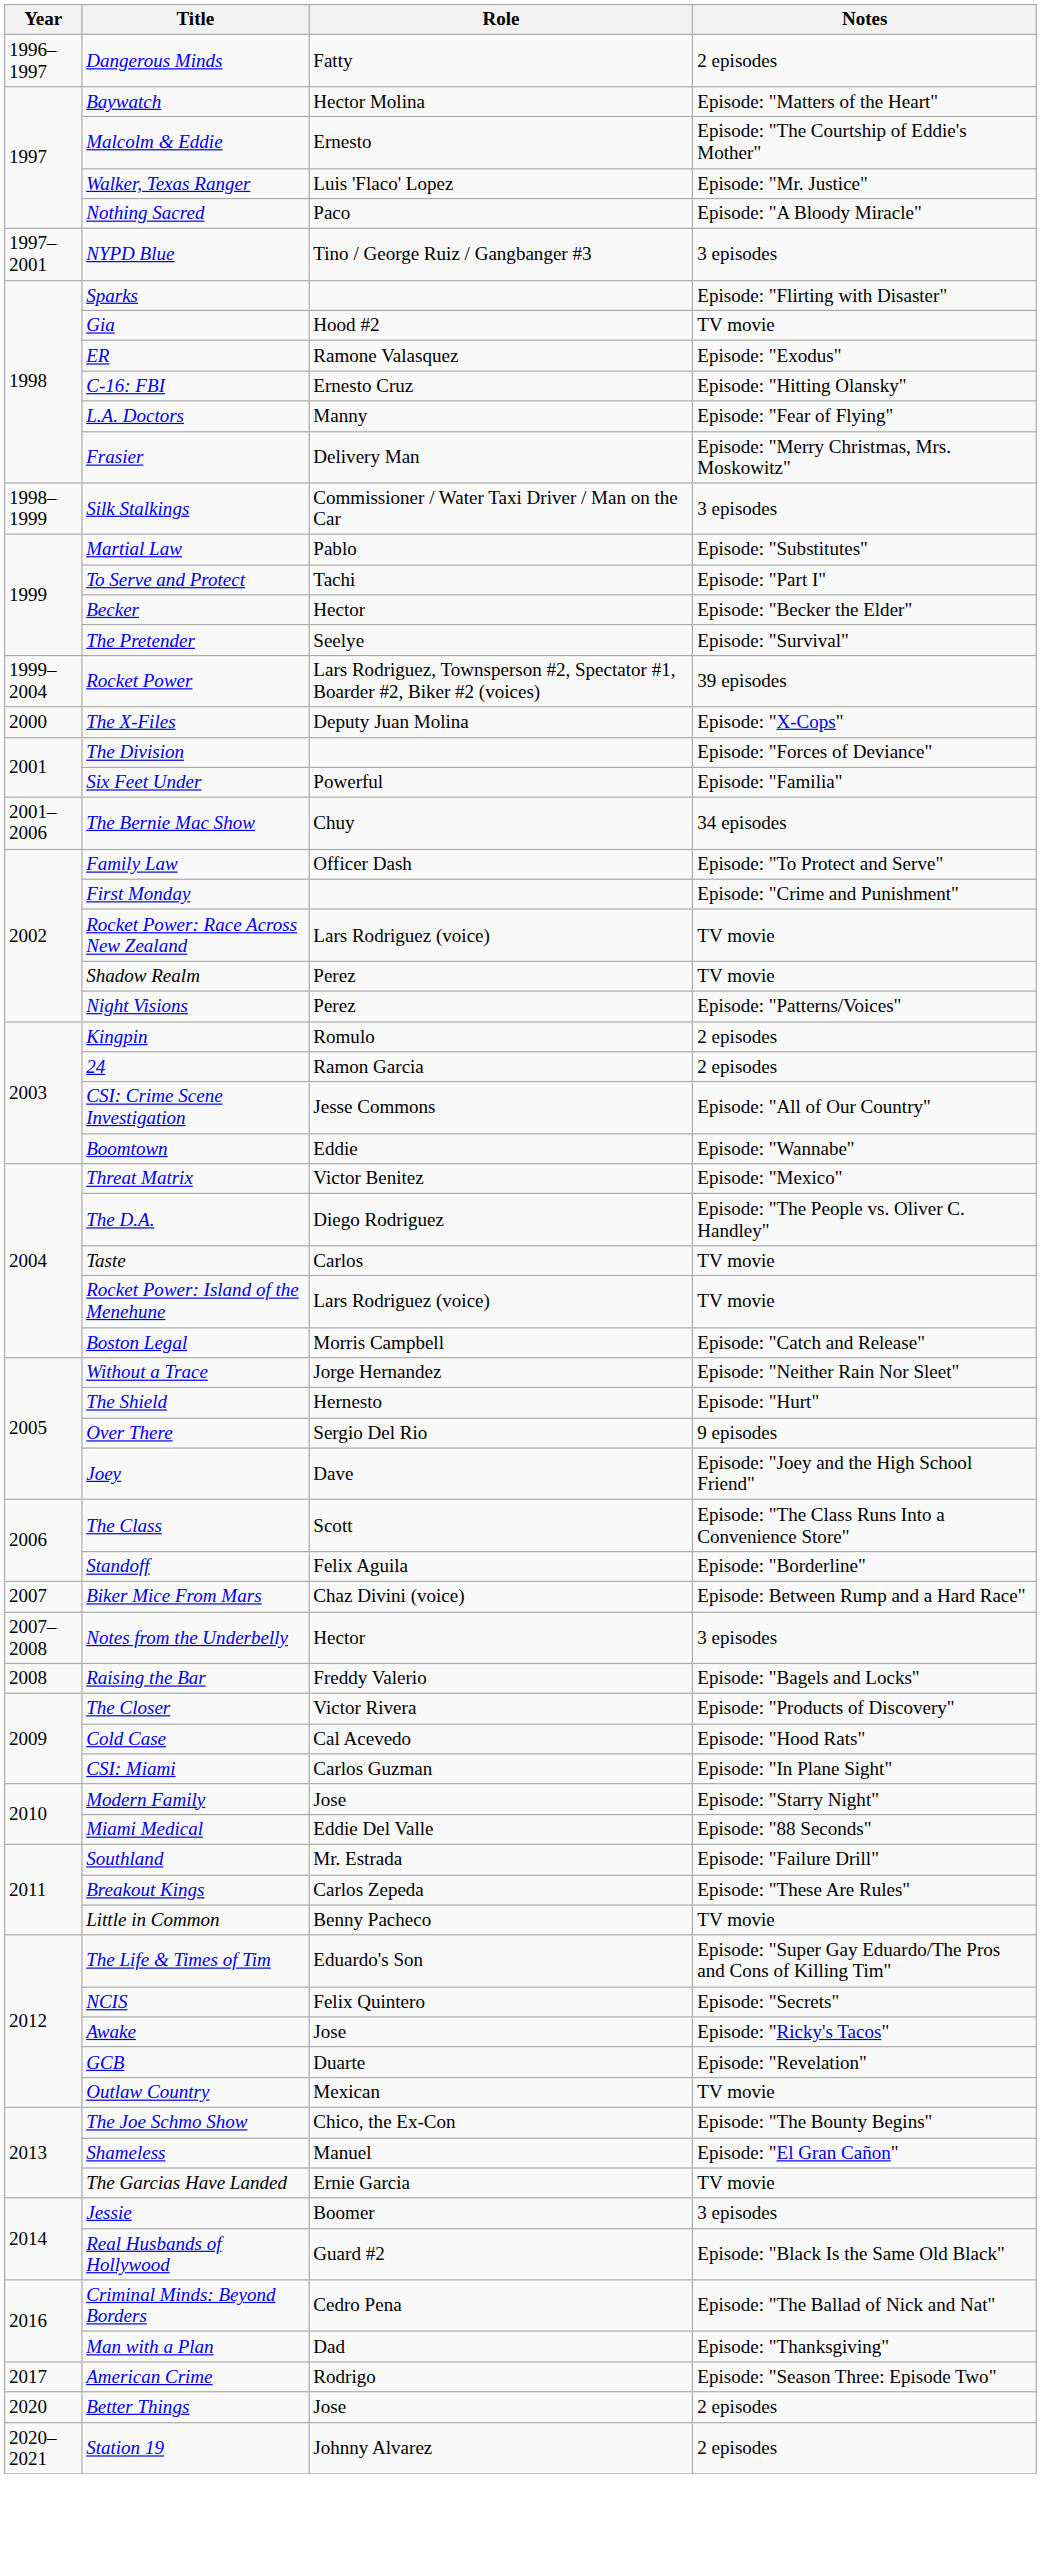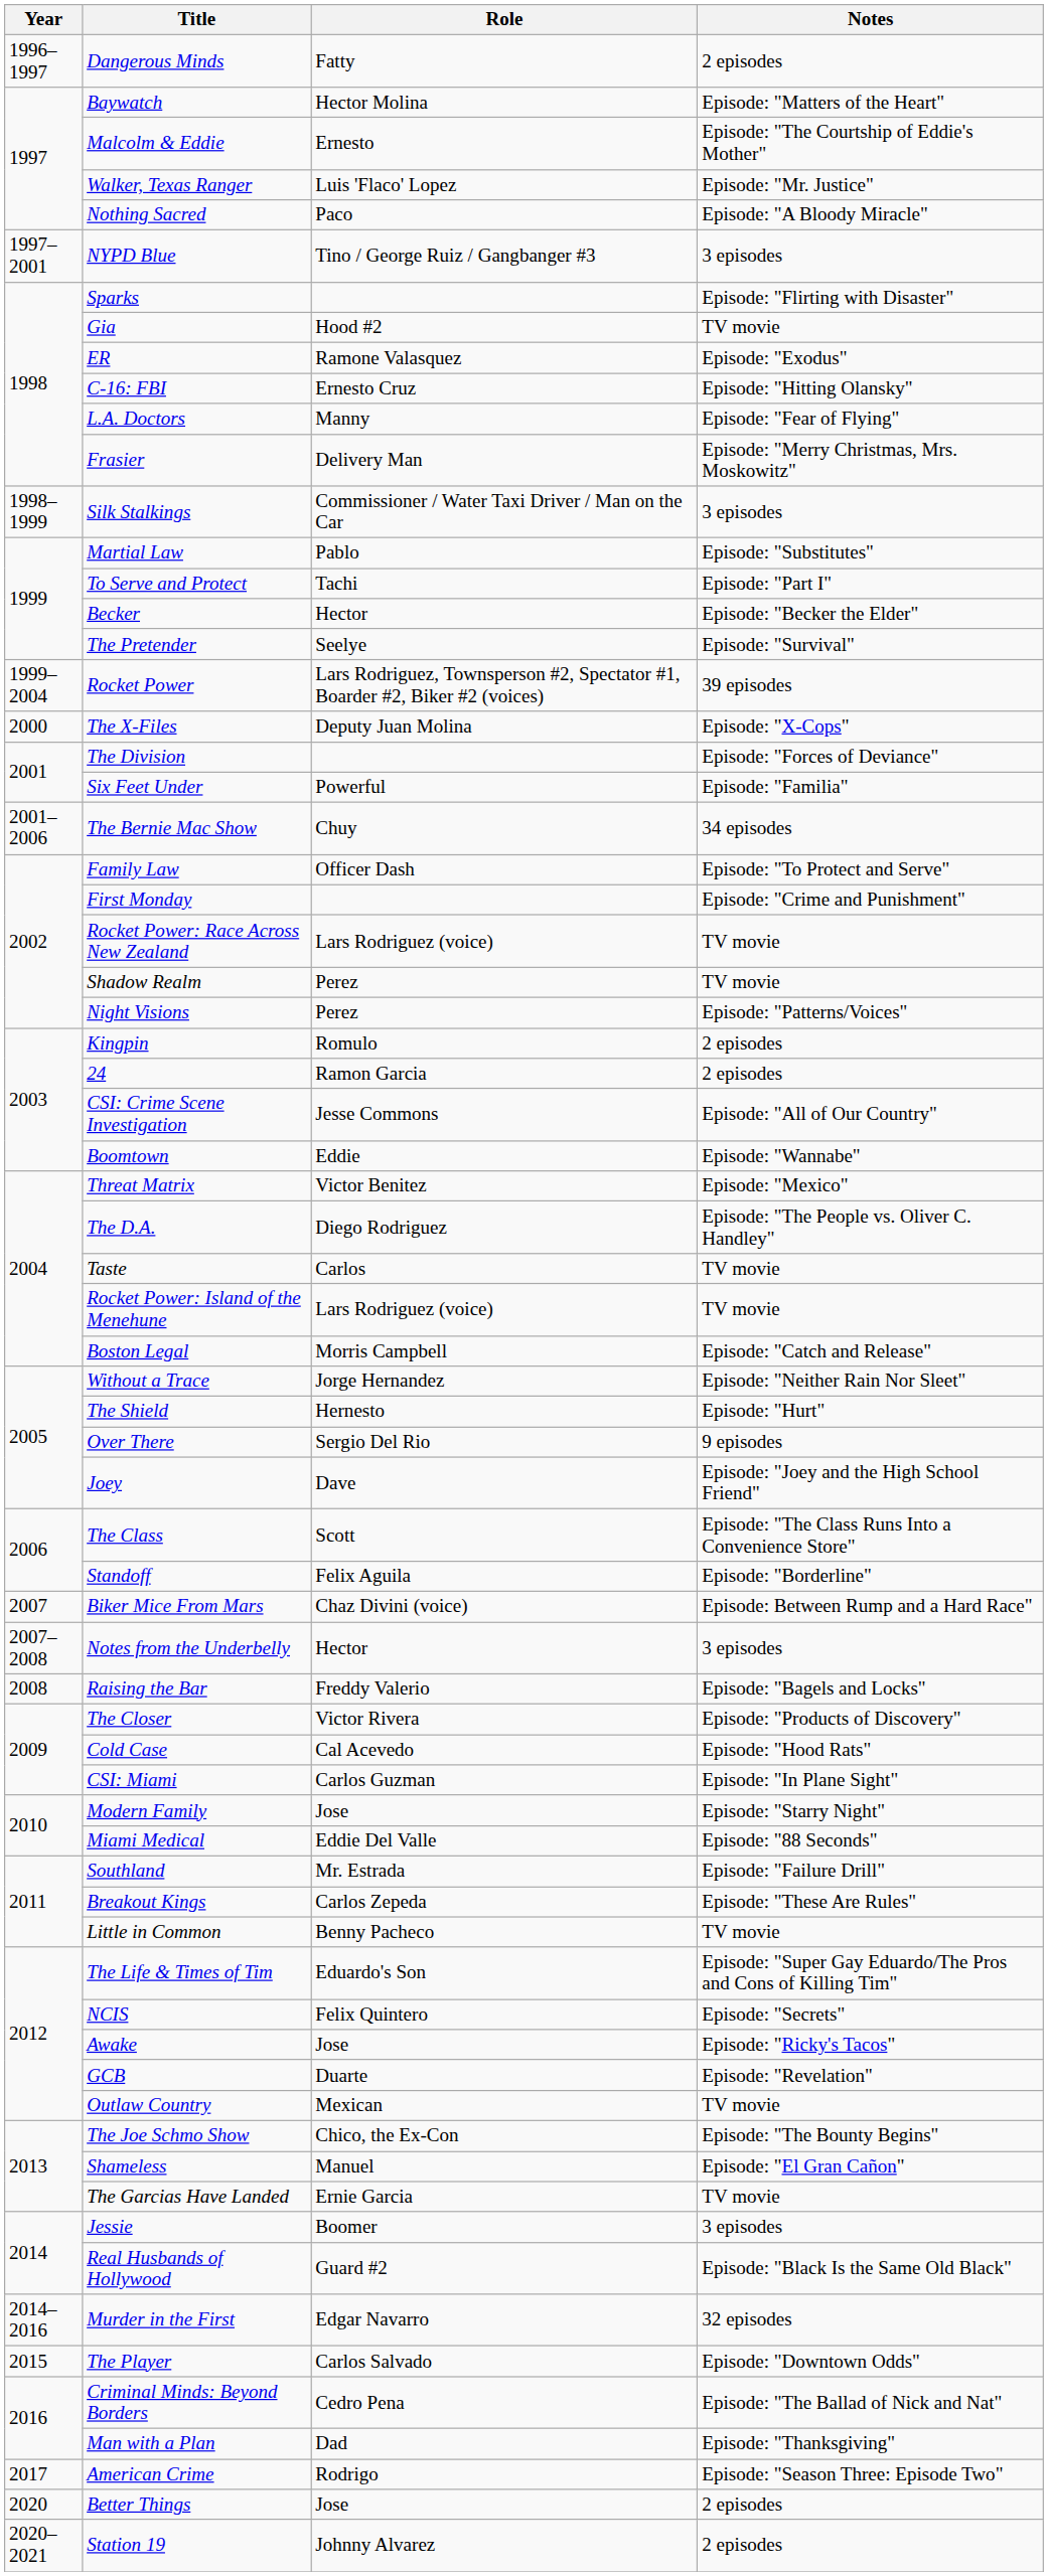+ row: 2014–2016 | Murder in the First | Edgar Navarro | 32 episodes
+ row: 2015 | The Player | Carlos Salvado | Episode: "Downtown Odds"
